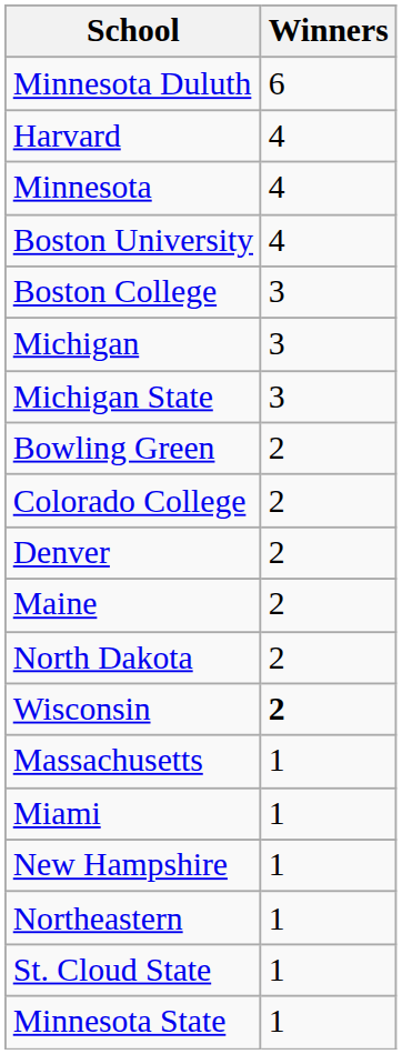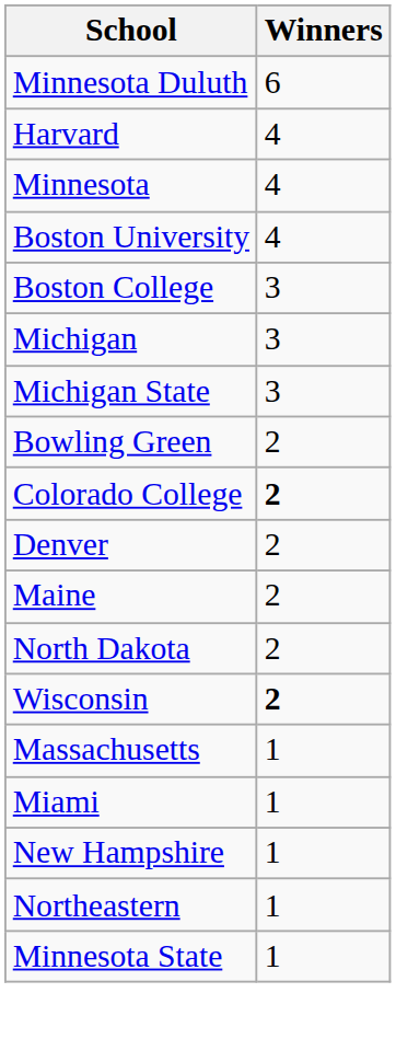Colorado College | Winners: normal -> bold
- row: St. Cloud State | 1
